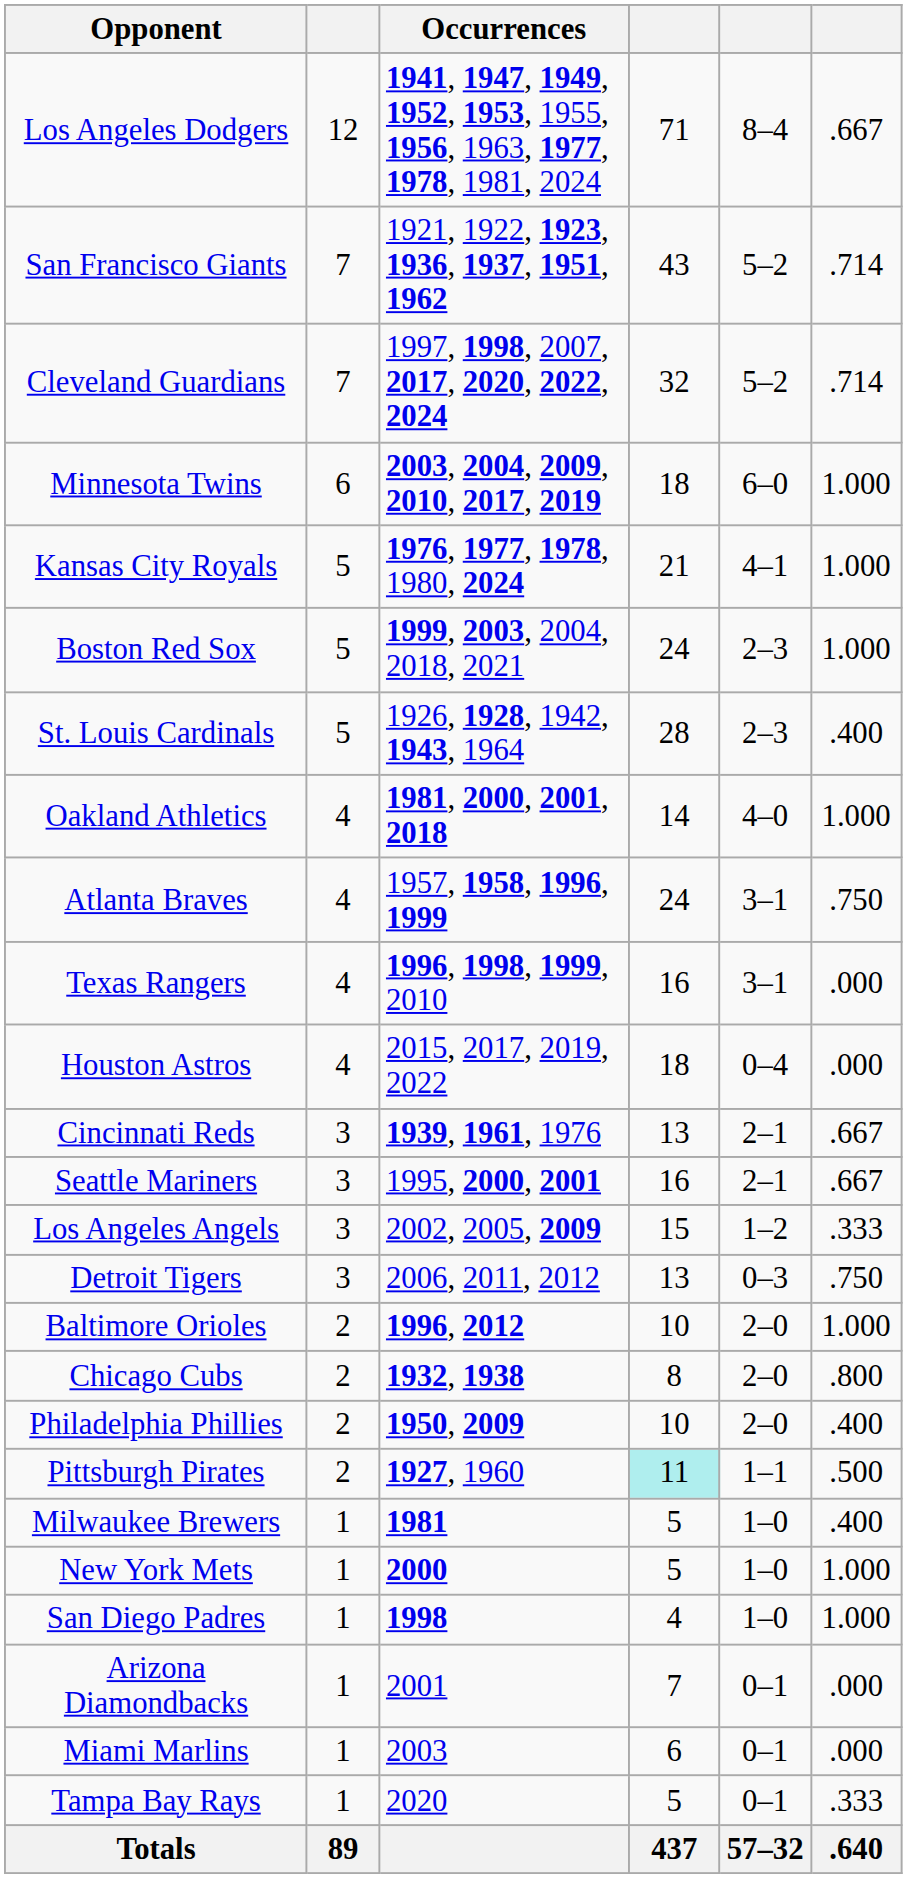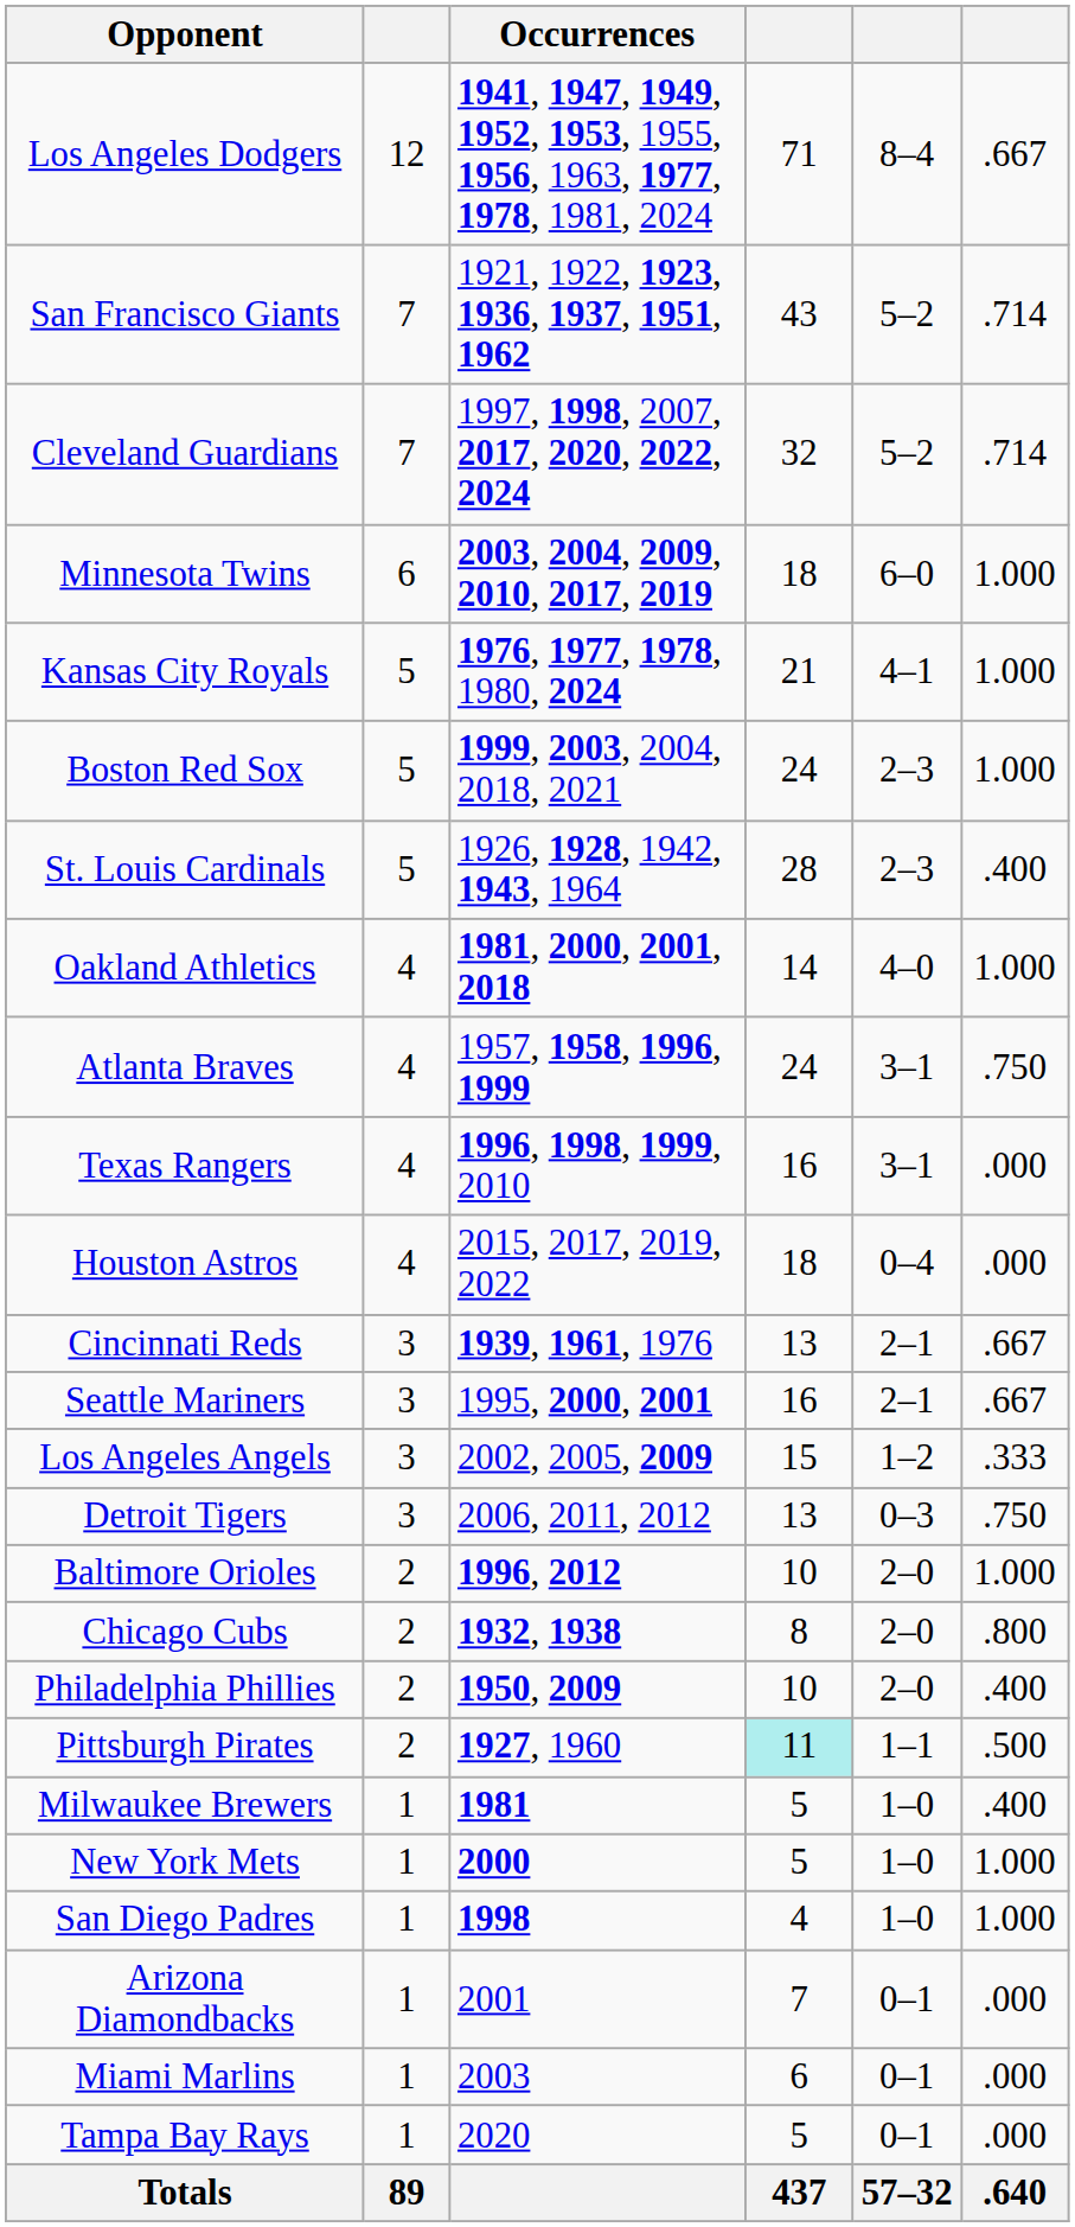Tampa Bay Rays | column 6: .333 -> .000
